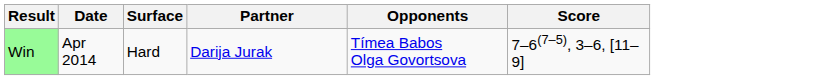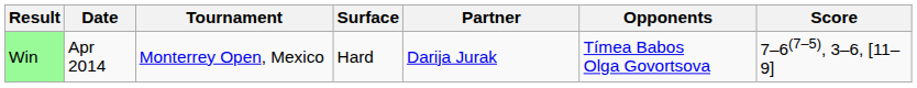+ column: Tournament | Monterrey Open, Mexico
